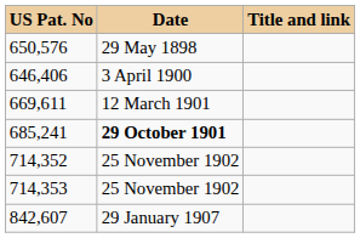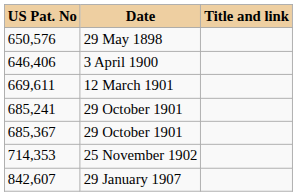685,241 | Date: bold -> normal
+ row: 685,367 | 29 October 1901
- row: 714,352 | 25 November 1902
